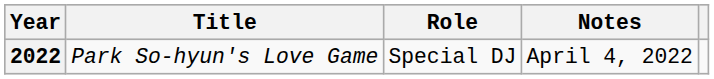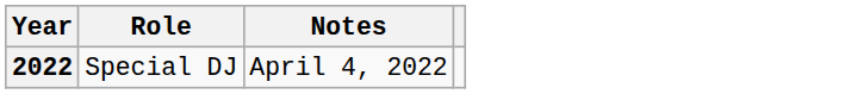- column: Title | Park So-hyun's Love Game
